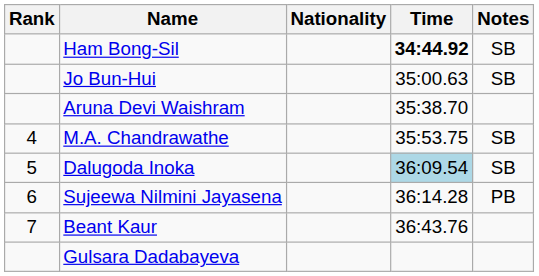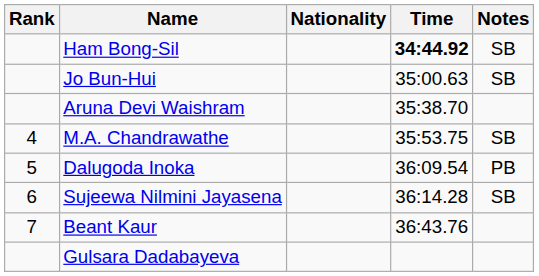Dalugoda Inoka | Time: lightblue background -> no background
Dalugoda Inoka | Notes: SB -> PB
Sujeewa Nilmini Jayasena | Notes: PB -> SB
